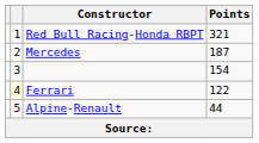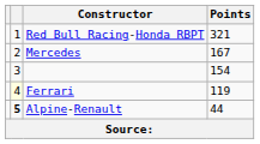Mercedes | Points: 187 -> 167
Ferrari | Points: 122 -> 119
Alpine-Renault | column 2: normal -> bold
